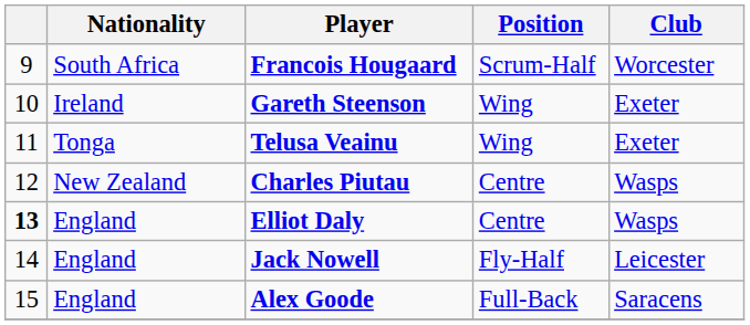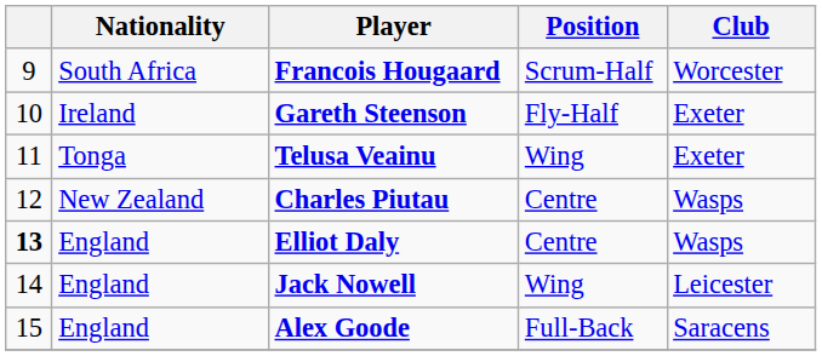Gareth Steenson | Position: Wing -> Fly-Half
Jack Nowell | Position: Fly-Half -> Wing
